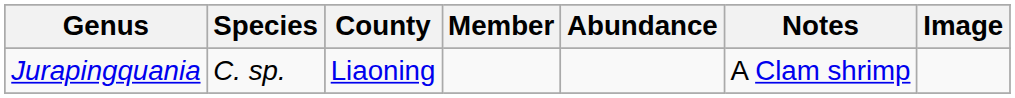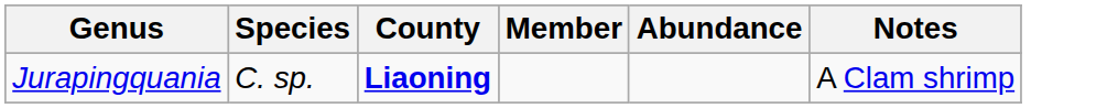- column: Image
Jurapingquania | County: normal -> bold
